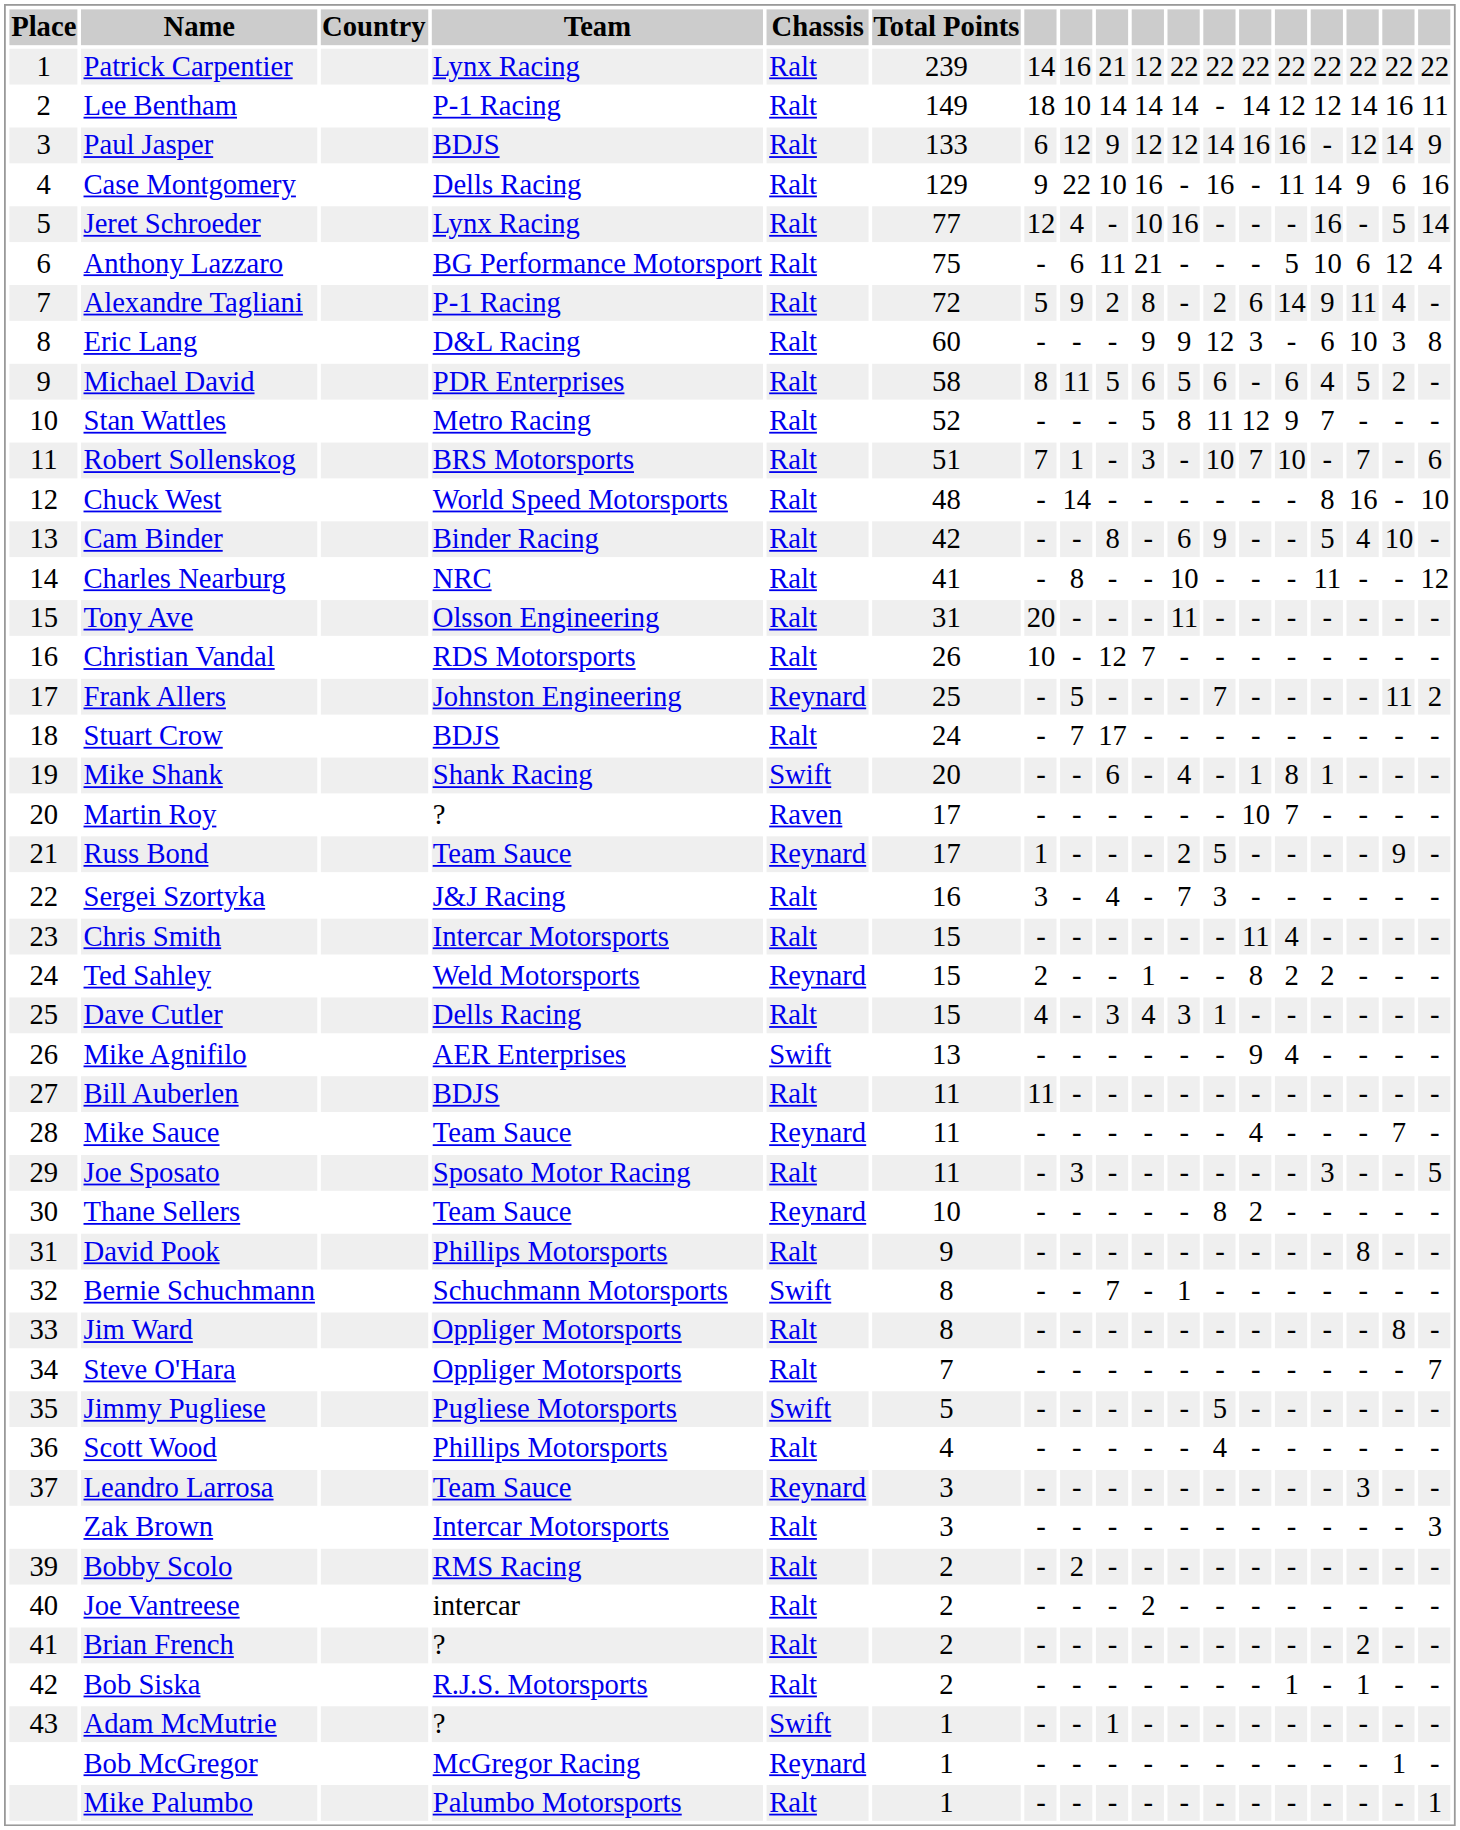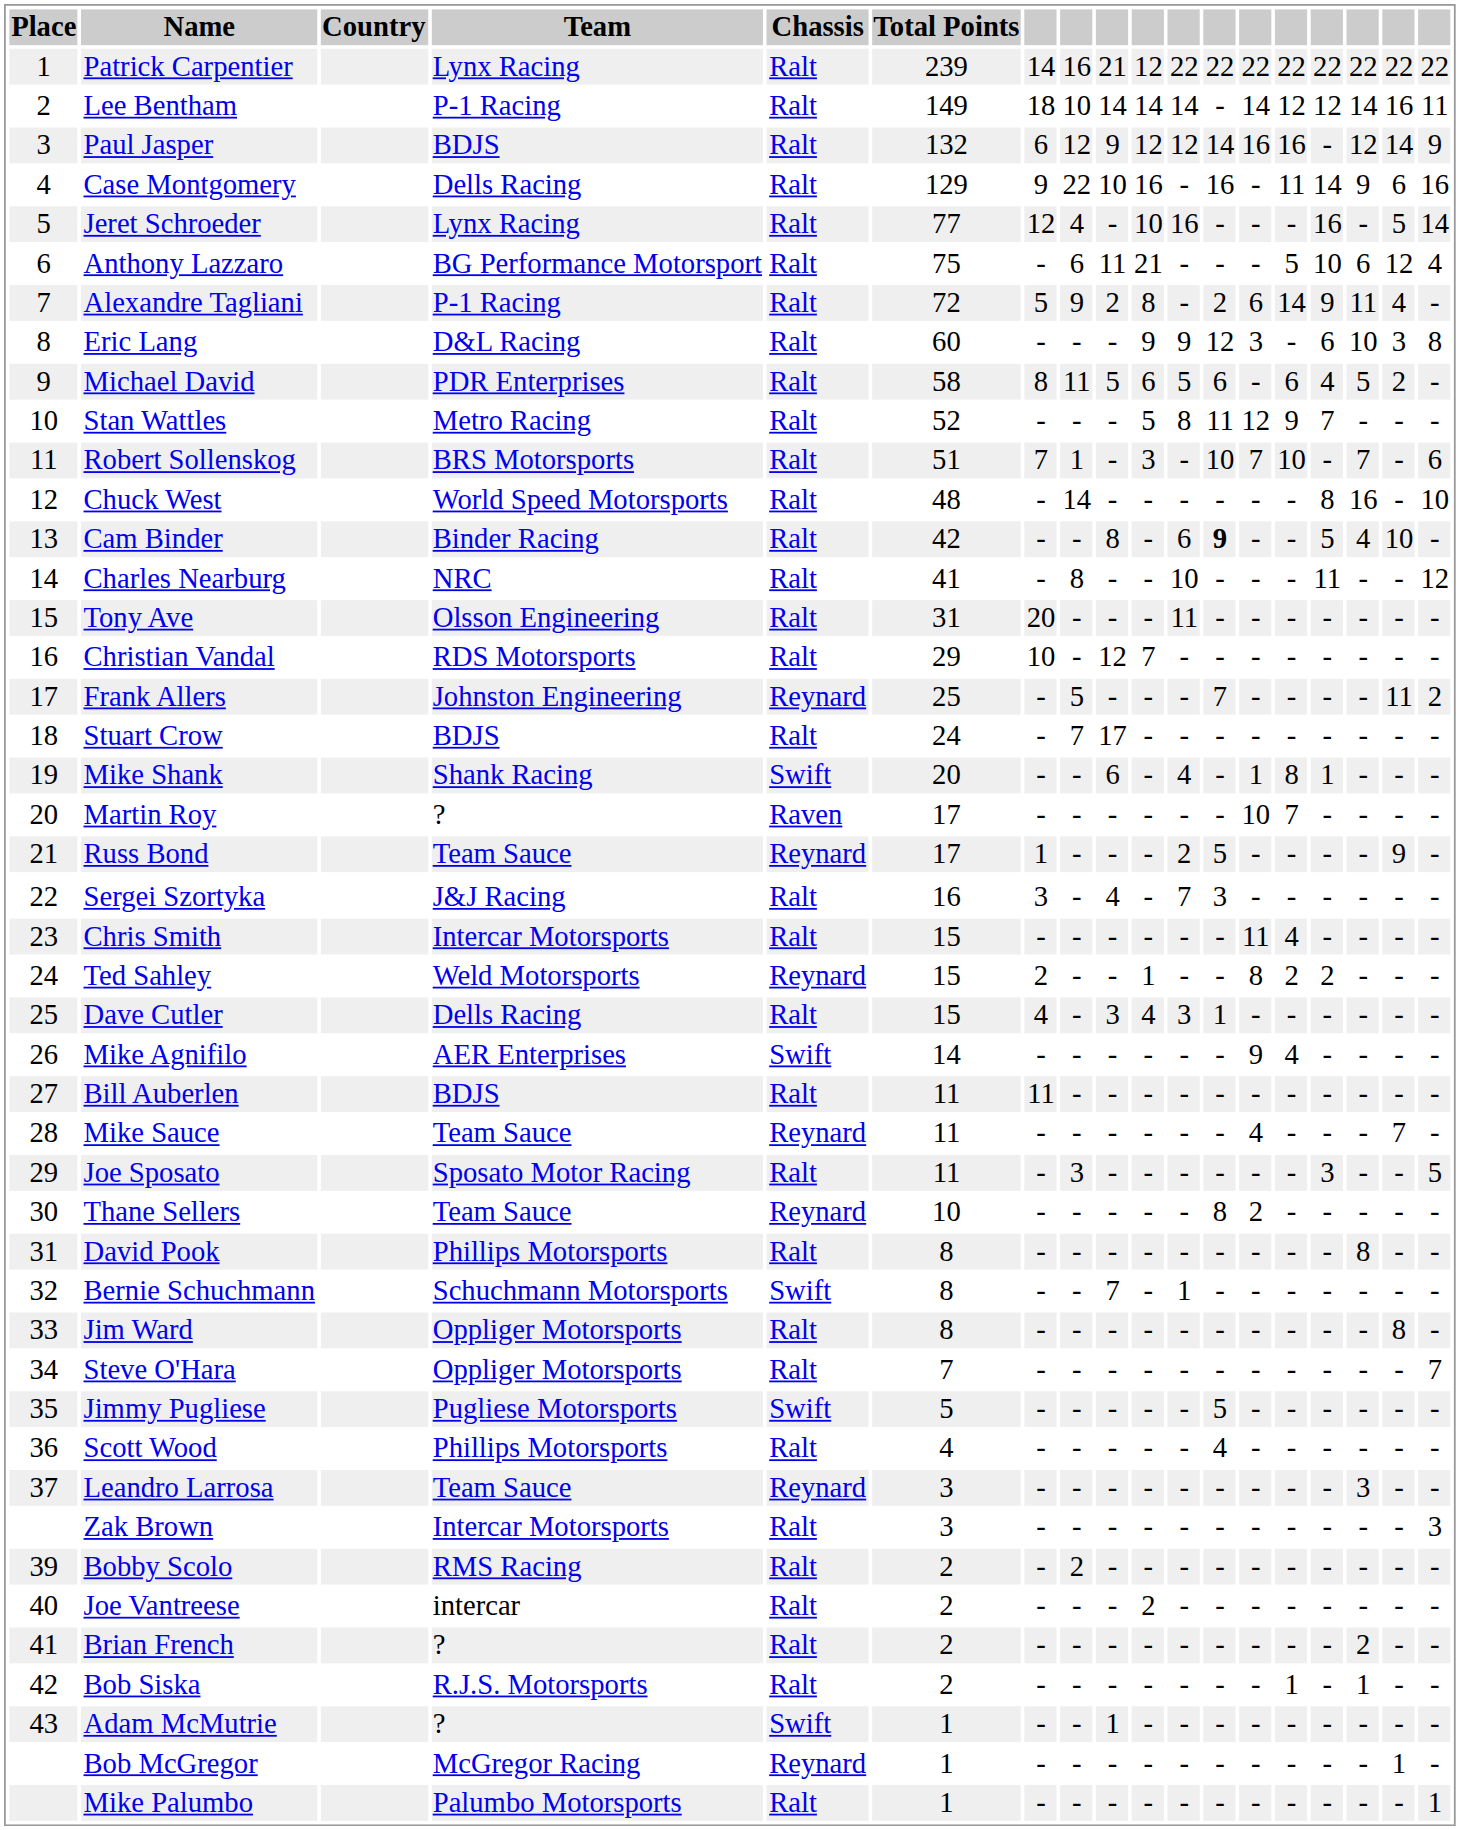Paul Jasper | Total Points: 133 -> 132
Cam Binder | column 12: normal -> bold
Christian Vandal | Total Points: 26 -> 29
Mike Agnifilo | Total Points: 13 -> 14
David Pook | Total Points: 9 -> 8
